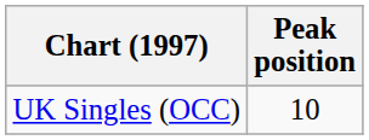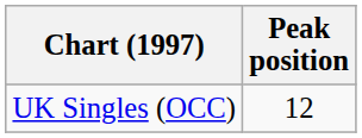UK Singles (OCC) | Peak position: 10 -> 12
